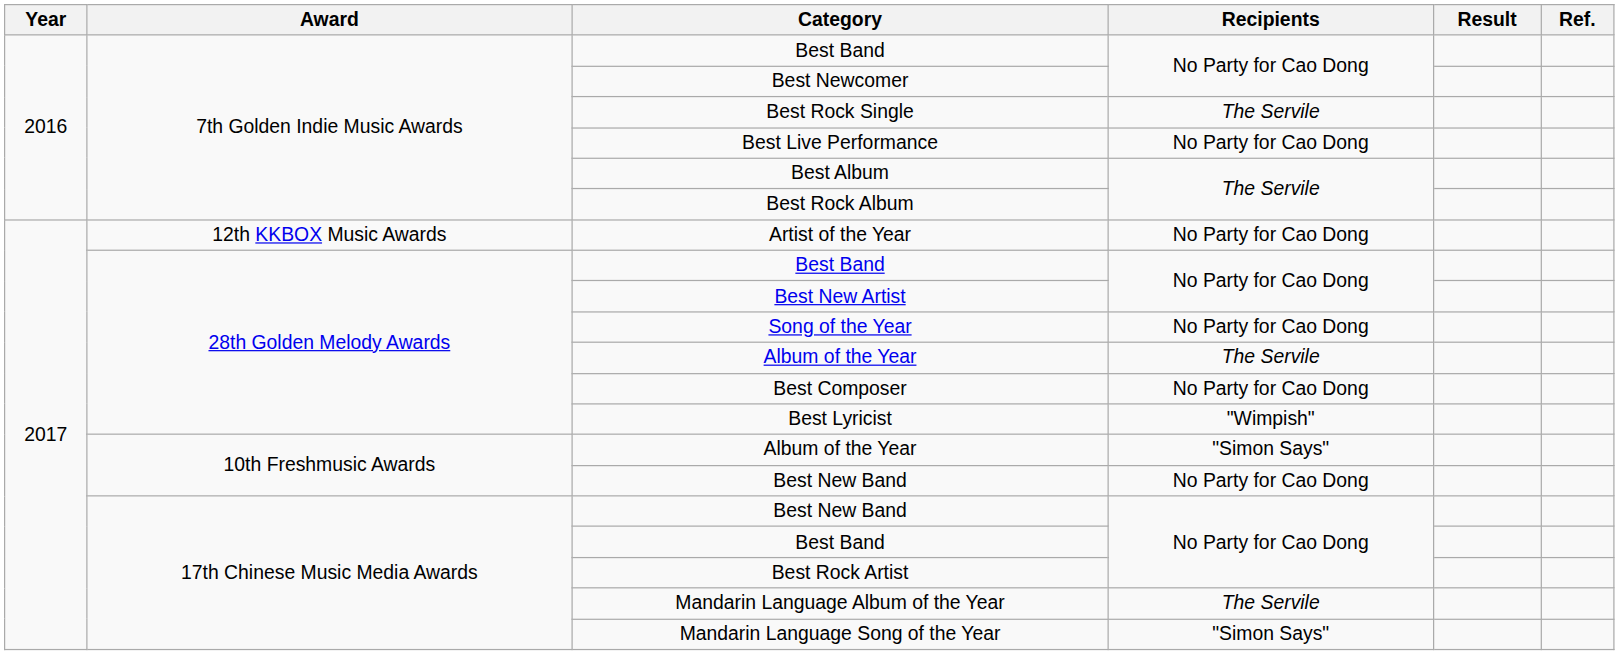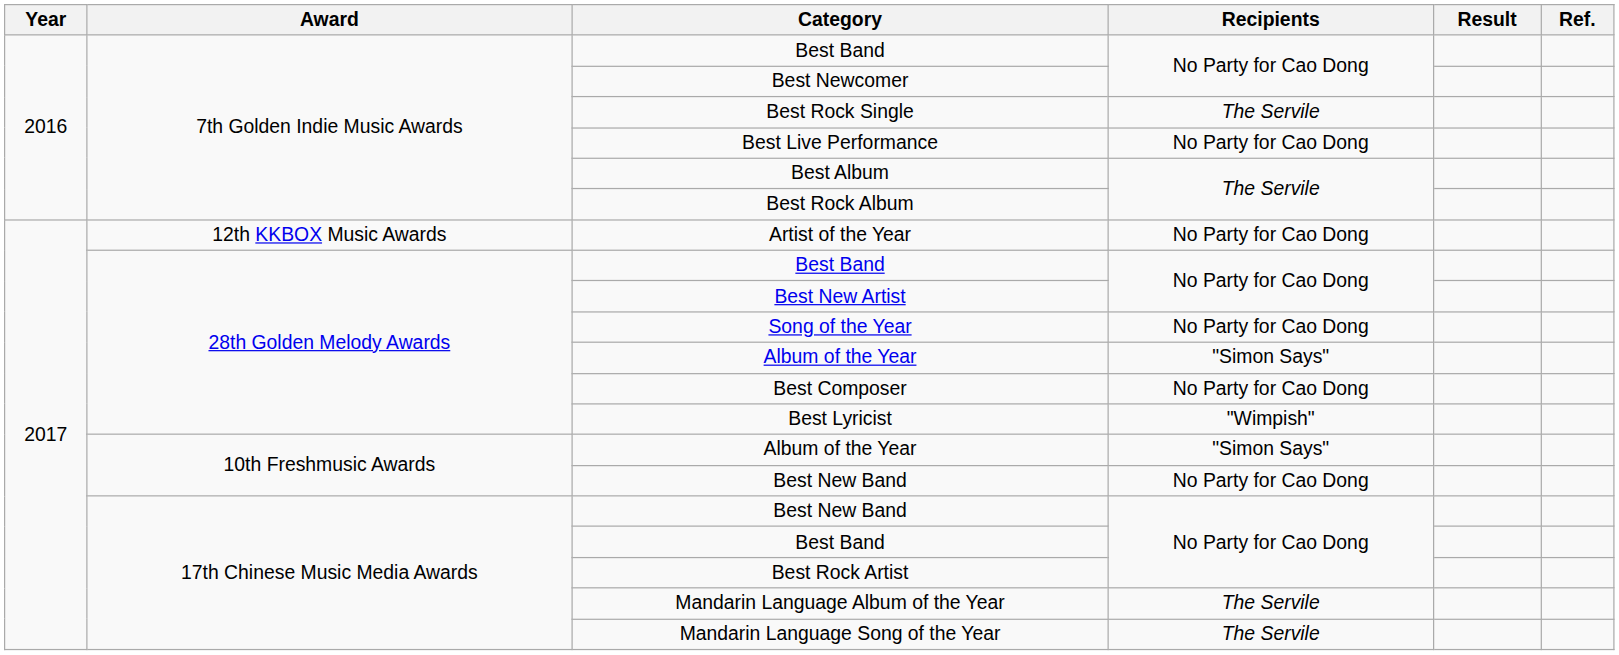28th Golden Melody Awards / Album of the Year | Recipients: The Servile -> "Simon Says"
Mandarin Language Song of the Year | Recipients: "Simon Says" -> The Servile
